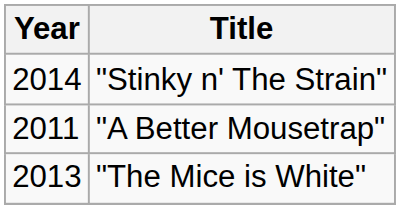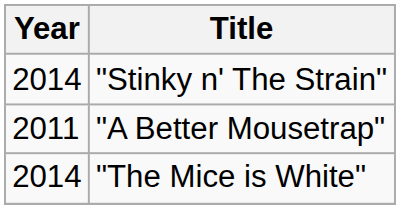"The Mice is White" | Year: 2013 -> 2014
